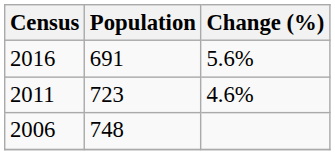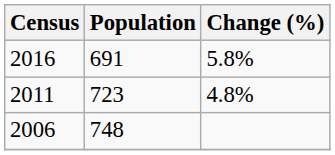2016 | Change (%): 5.6% -> 5.8%
2011 | Change (%): 4.6% -> 4.8%
